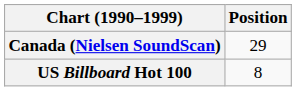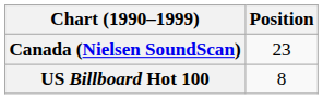Canada (Nielsen SoundScan) | Position: 29 -> 23
